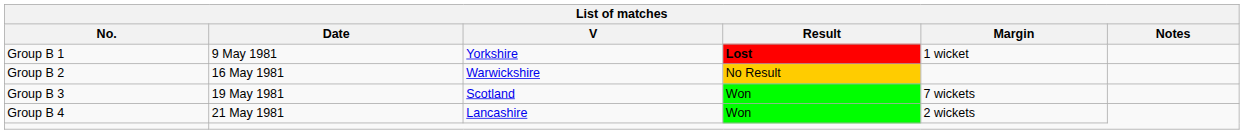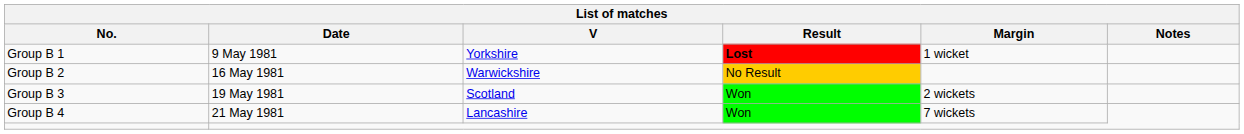Group B 3 | Margin: 7 wickets -> 2 wickets
Group B 4 | Margin: 2 wickets -> 7 wickets
